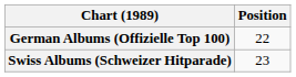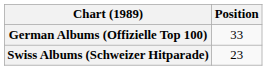German Albums (Offizielle Top 100) | Position: 22 -> 33
